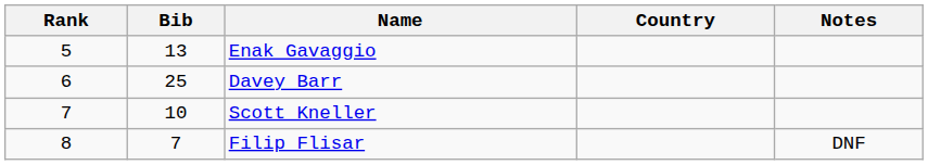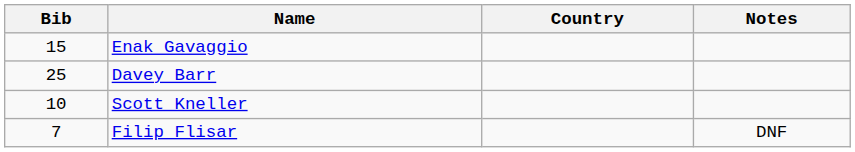- column: Rank | 5 | 6 | 7 | 8
Enak Gavaggio | Bib: 13 -> 15
